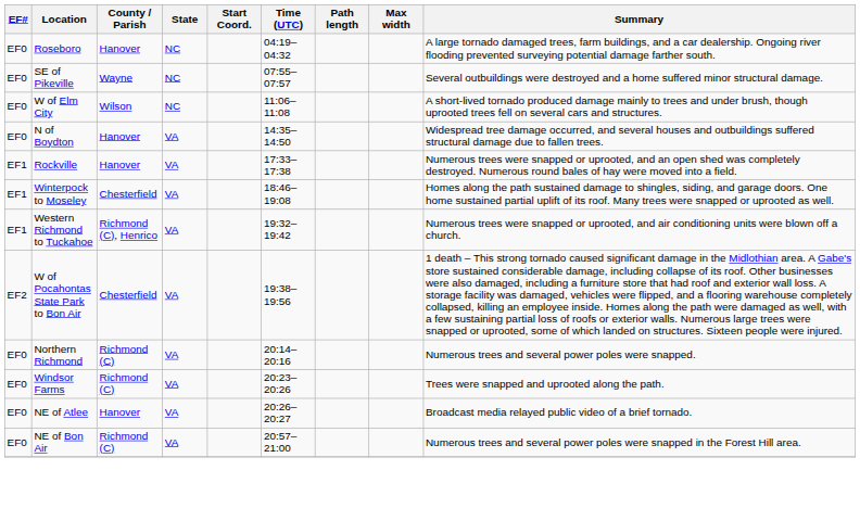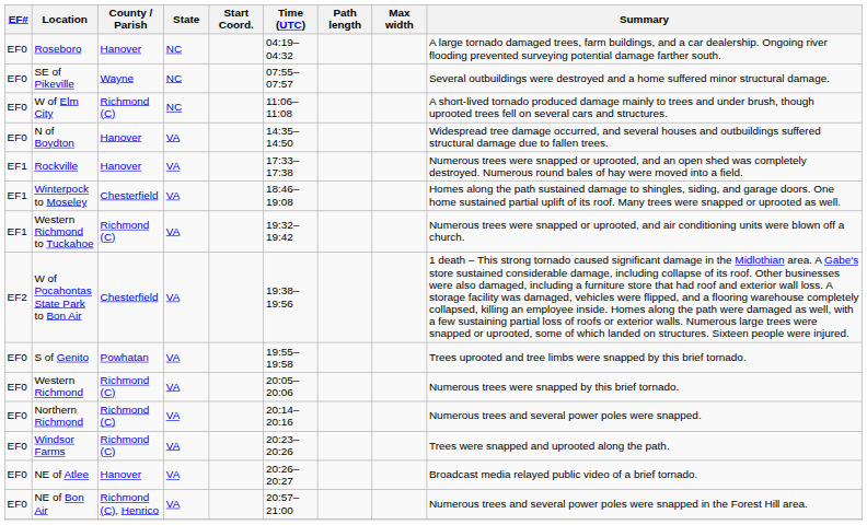W of Elm City | County / Parish: Wilson -> Richmond (C)
Western Richmond to Tuckahoe | County / Parish: Richmond (C), Henrico -> Richmond (C)
+ row: EF0 | S of Genito | Powhatan | VA | 19:55–19:58 | Trees uprooted and tree limbs were snapped by this brief tornado.
+ row: EF0 | Western Richmond | Richmond (C) | VA | 20:05–20:06 | Numerous trees were snapped by this brief tornado.
NE of Bon Air | County / Parish: Richmond (C) -> Richmond (C), Henrico
